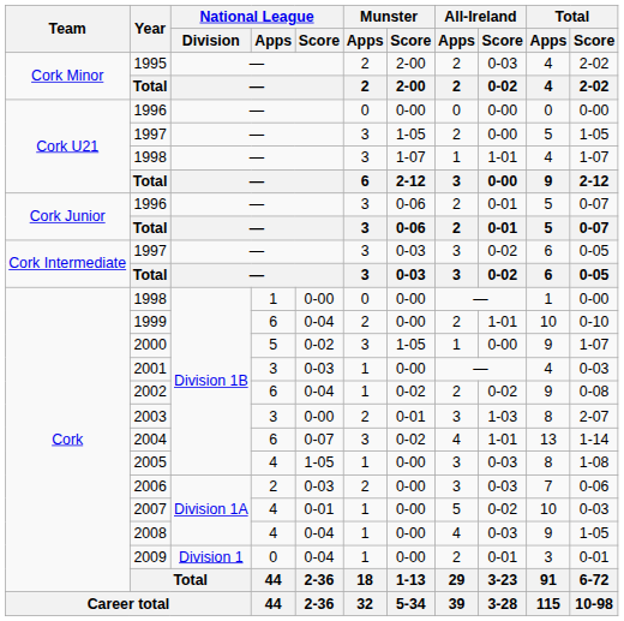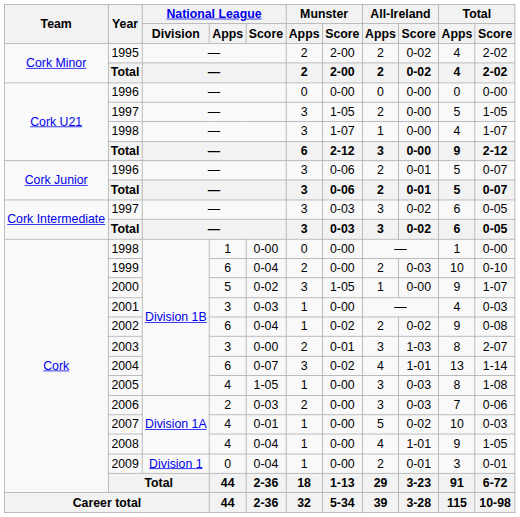1995 | All-Ireland / Score: 0-03 -> 0-02
Cork U21 / 1998 | All-Ireland / Score: 1-01 -> 0-00
1999 | All-Ireland / Score: 1-01 -> 0-03
2008 | All-Ireland / Score: 0-03 -> 1-01
